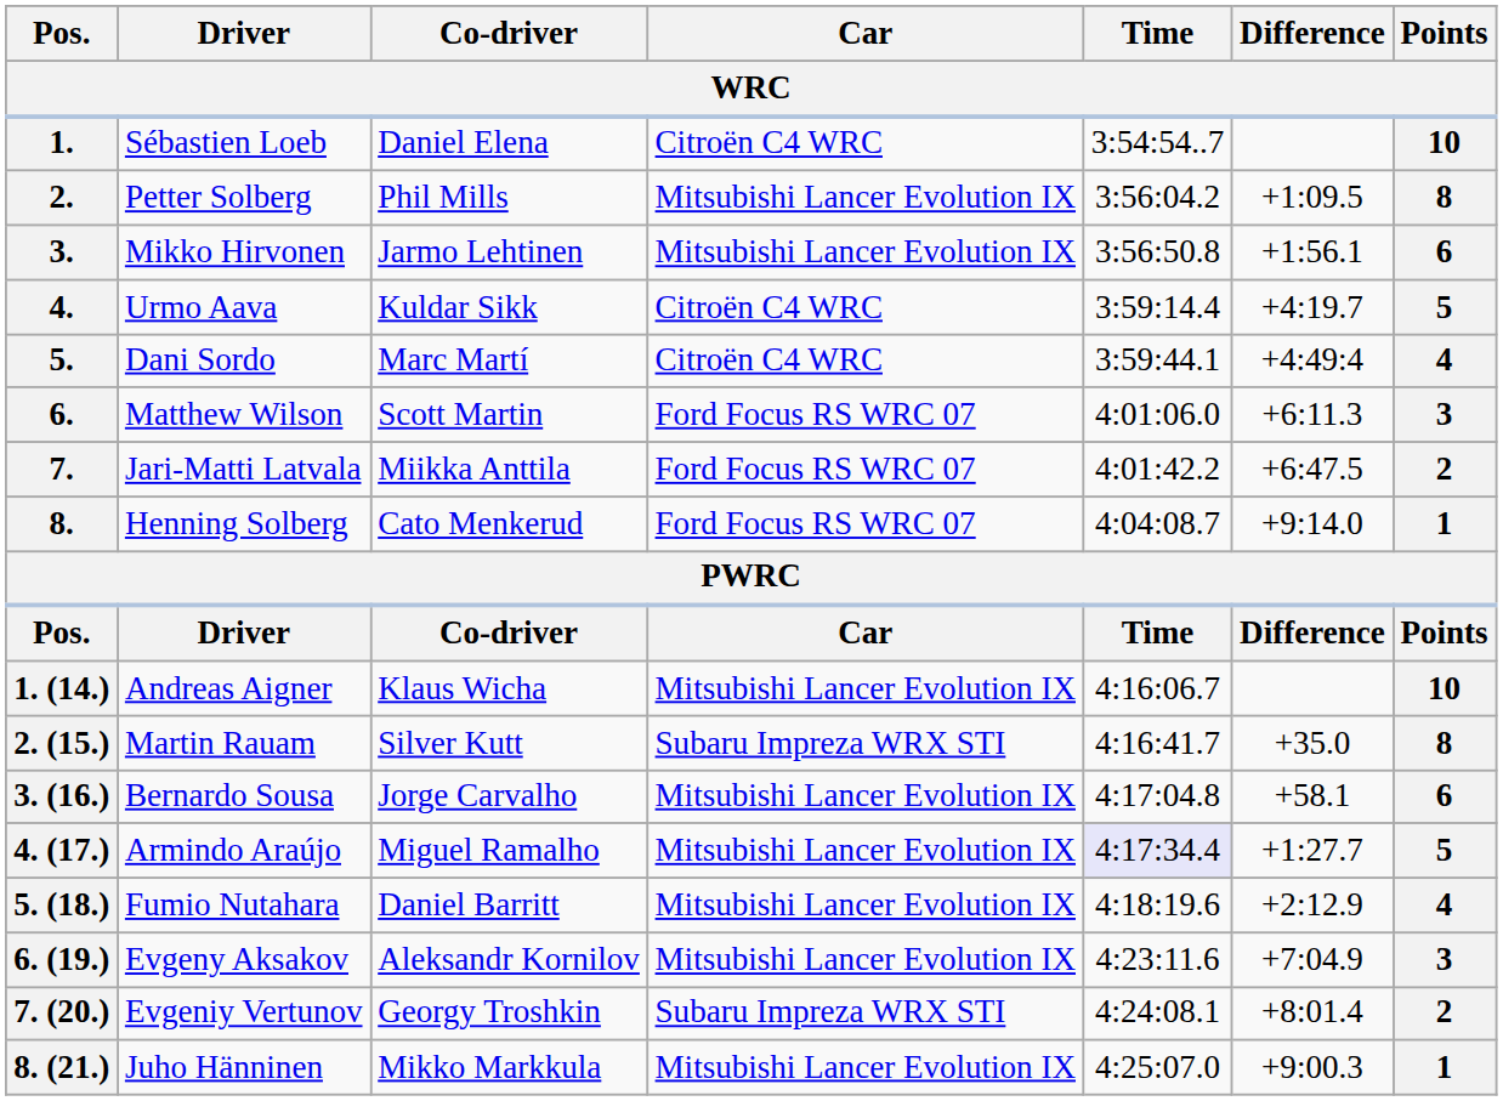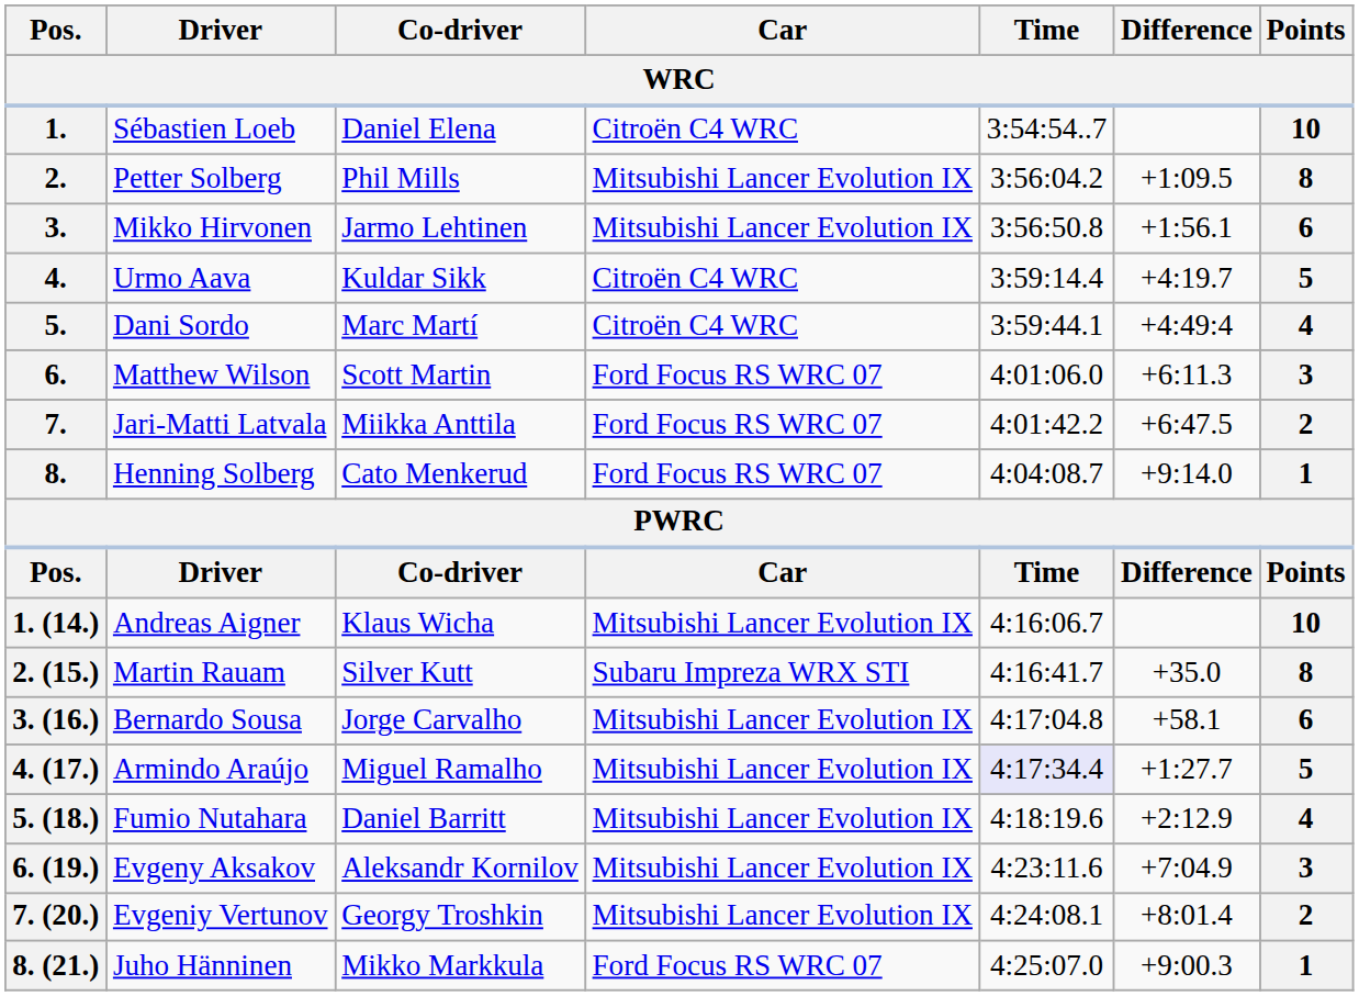7. (20.) | Car: Subaru Impreza WRX STI -> Mitsubishi Lancer Evolution IX
8. (21.) | Car: Mitsubishi Lancer Evolution IX -> Ford Focus RS WRC 07
